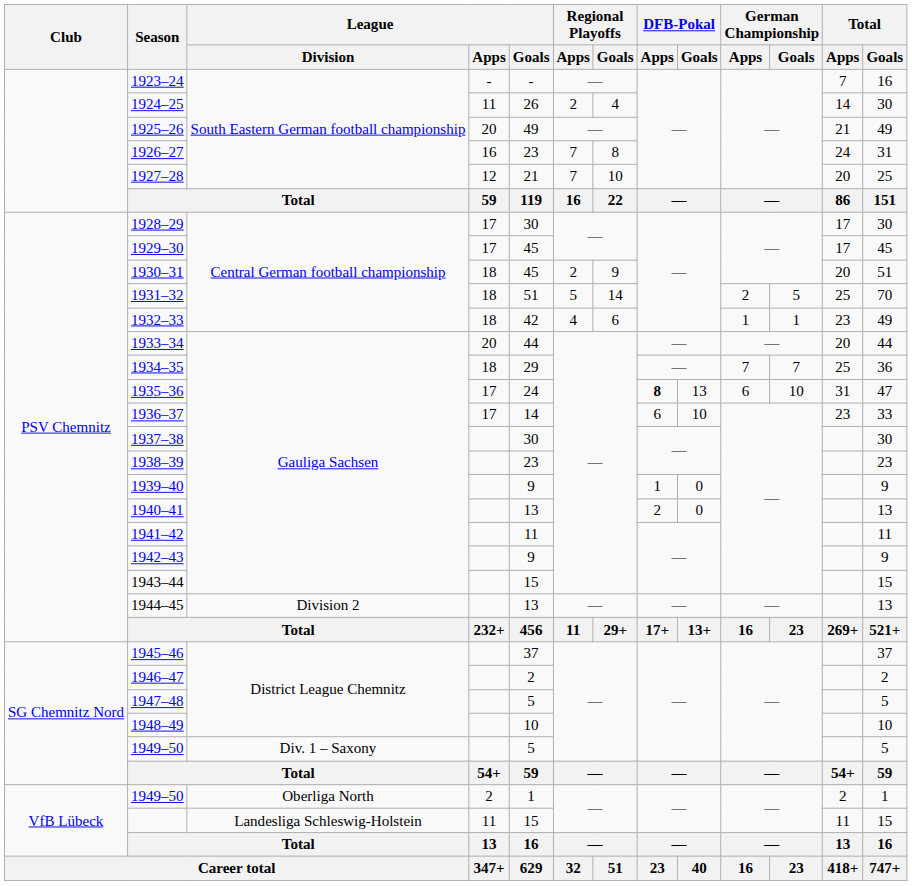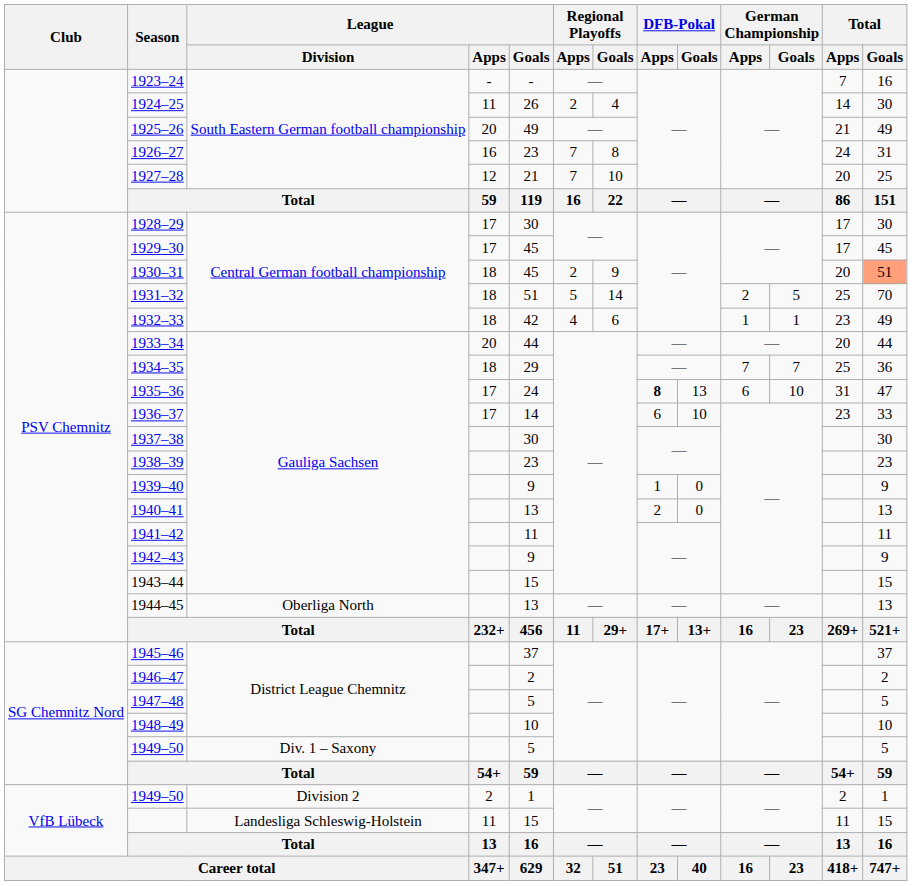1930–31 | Total / Goals: no background -> lightsalmon background
1944–45 | League / Division: Division 2 -> Oberliga North
1949–50 / 2 | League / Division: Oberliga North -> Division 2
